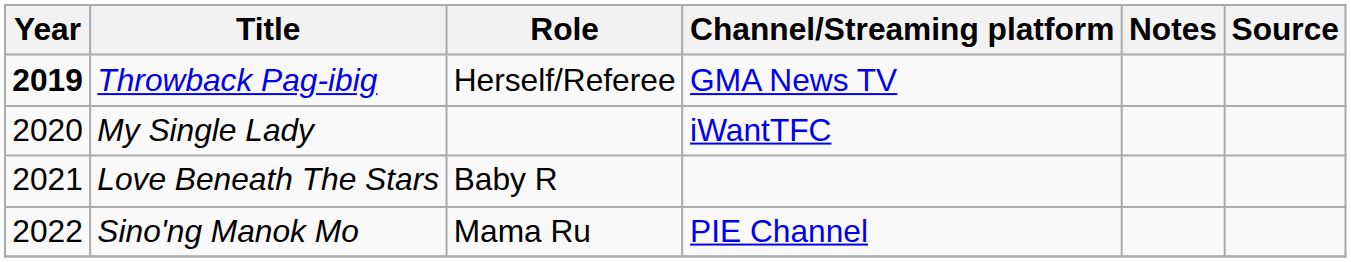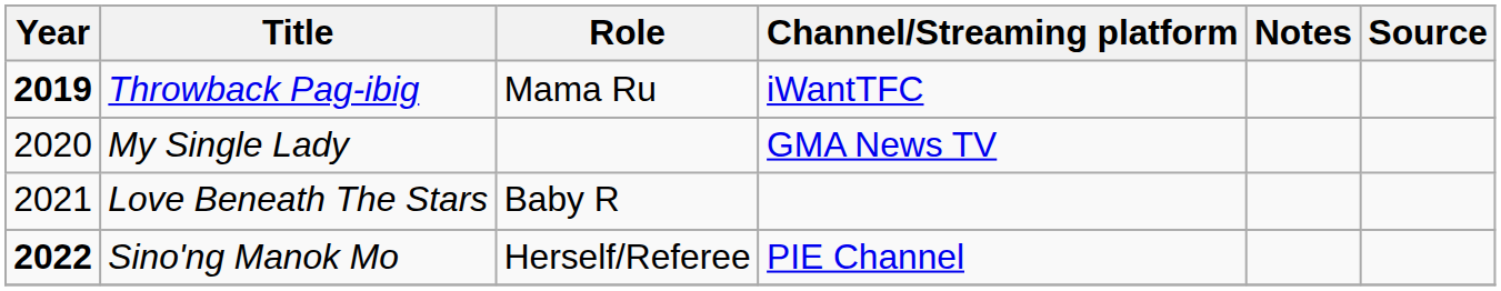Throwback Pag-ibig | Role: Herself/Referee -> Mama Ru
Throwback Pag-ibig | Channel/Streaming platform: GMA News TV -> iWantTFC
My Single Lady | Channel/Streaming platform: iWantTFC -> GMA News TV
Sino'ng Manok Mo | Year: normal -> bold
Sino'ng Manok Mo | Role: Mama Ru -> Herself/Referee
